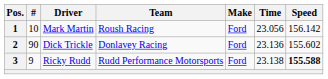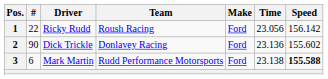1 | #: 10 -> 22
1 | Driver: Mark Martin -> Ricky Rudd
3 | #: 9 -> 6
3 | Driver: Ricky Rudd -> Mark Martin
